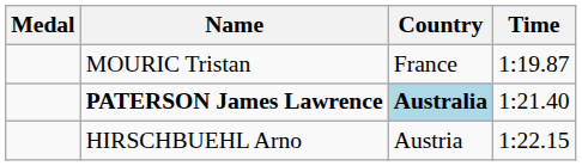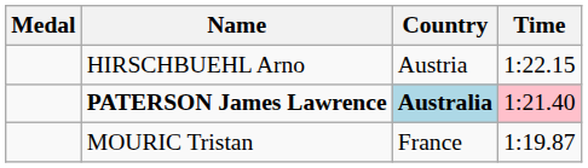rows swapped: MOURIC Tristan <-> HIRSCHBUEHL Arno
PATERSON James Lawrence | Time: no background -> pink background
